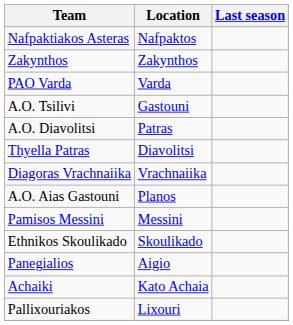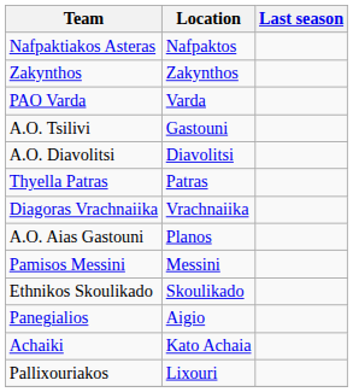A.O. Diavolitsi | Location: Patras -> Diavolitsi
Thyella Patras | Location: Diavolitsi -> Patras
